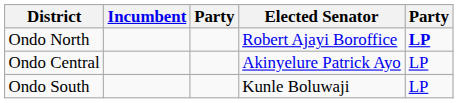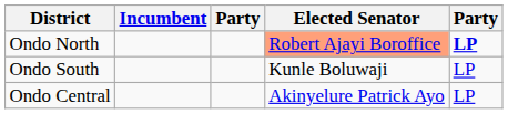Ondo North | Elected Senator: no background -> lightsalmon background
rows swapped: Ondo Central <-> Ondo South
